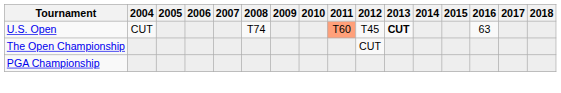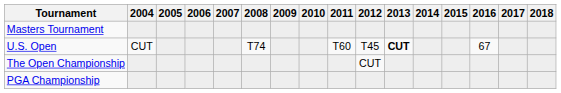+ row: Masters Tournament
U.S. Open | 2011: lightsalmon background -> no background
U.S. Open | 2016: 63 -> 67
